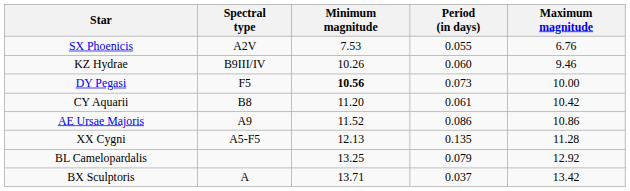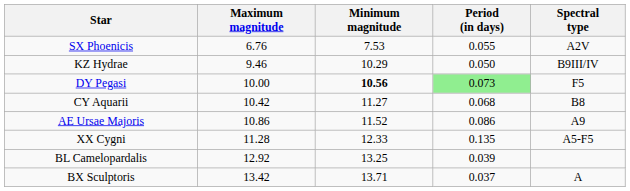columns swapped: Maximum magnitude <-> Spectral type
KZ Hydrae | Minimum magnitude: 10.26 -> 10.29
KZ Hydrae | Period (in days): 0.060 -> 0.050
DY Pegasi | Period (in days): no background -> lightgreen background
CY Aquarii | Minimum magnitude: 11.20 -> 11.27
CY Aquarii | Period (in days): 0.061 -> 0.068
XX Cygni | Minimum magnitude: 12.13 -> 12.33
BL Camelopardalis | Period (in days): 0.079 -> 0.039
